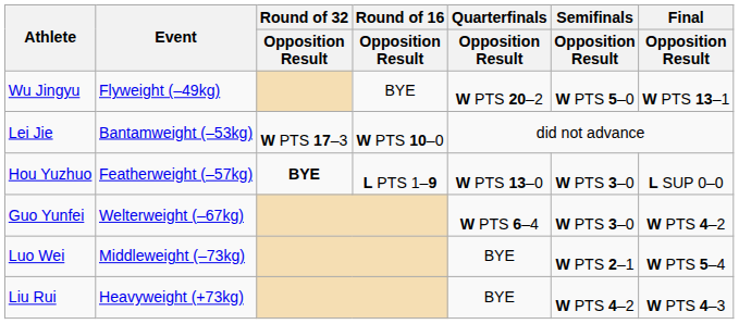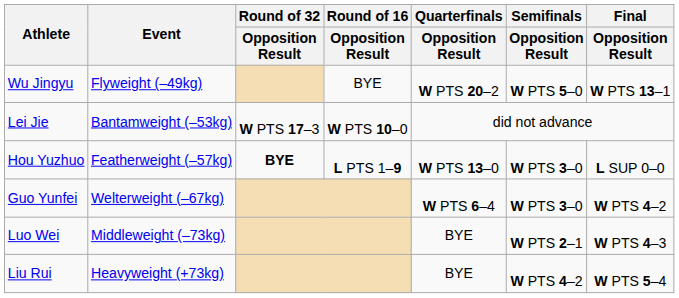Luo Wei | Final / Opposition Result: W PTS 5–4 -> W PTS 4–3
Liu Rui | Final / Opposition Result: W PTS 4–3 -> W PTS 5–4
